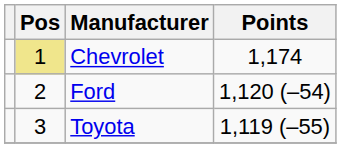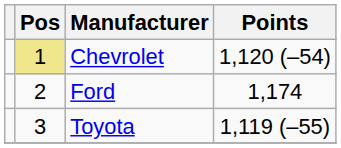Chevrolet | Points: 1,174 -> 1,120 (–54)
Ford | Points: 1,120 (–54) -> 1,174
